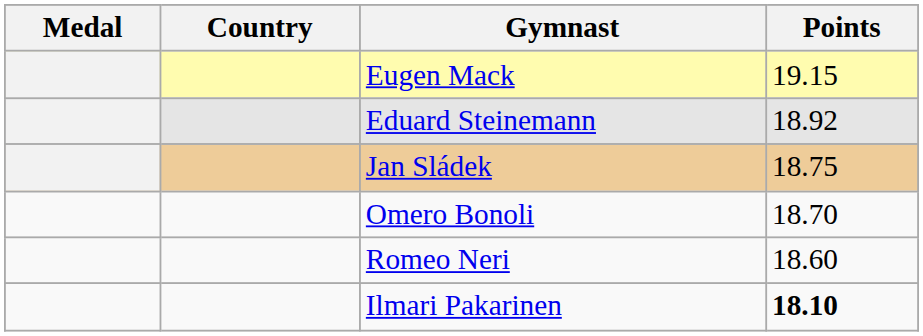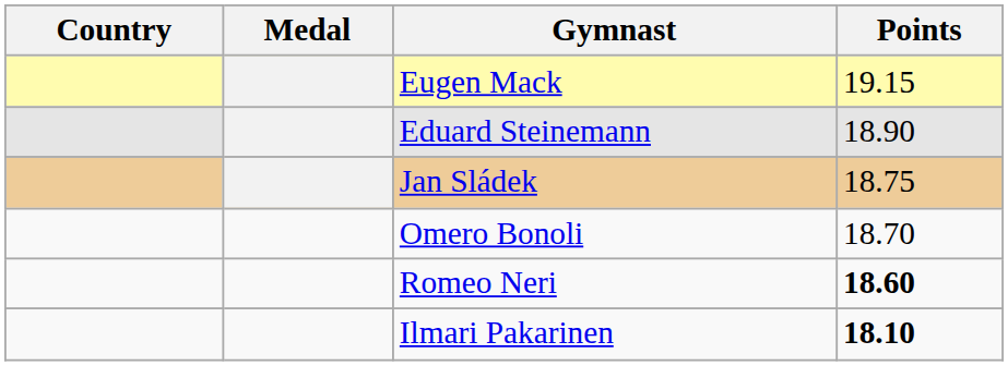columns swapped: Medal <-> Country
Eduard Steinemann | Points: 18.92 -> 18.90
Romeo Neri | Points: normal -> bold
